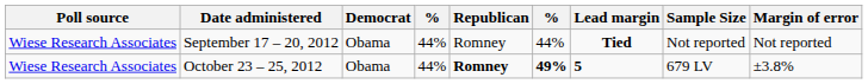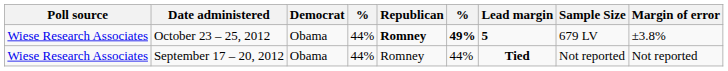rows swapped: October 23 – 25, 2012 <-> September 17 – 20, 2012
